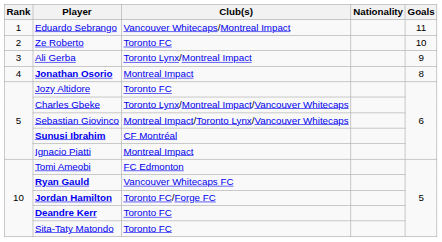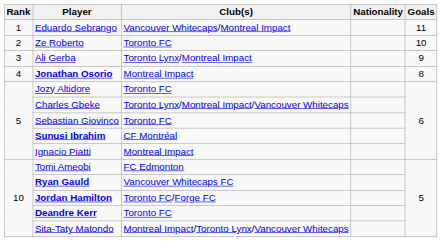Sebastian Giovinco | Club(s): Montreal Impact/Toronto Lynx/Vancouver Whitecaps -> Toronto FC
Sita-Taty Matondo | Club(s): Toronto FC -> Montreal Impact/Toronto Lynx/Vancouver Whitecaps
